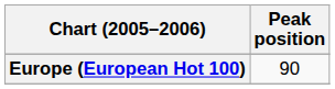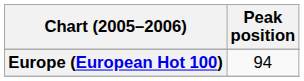Europe (European Hot 100) | Peak position: 90 -> 94
